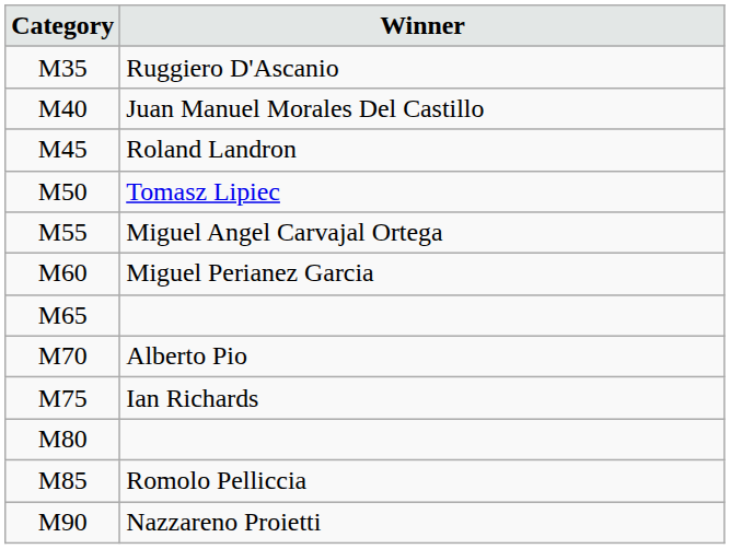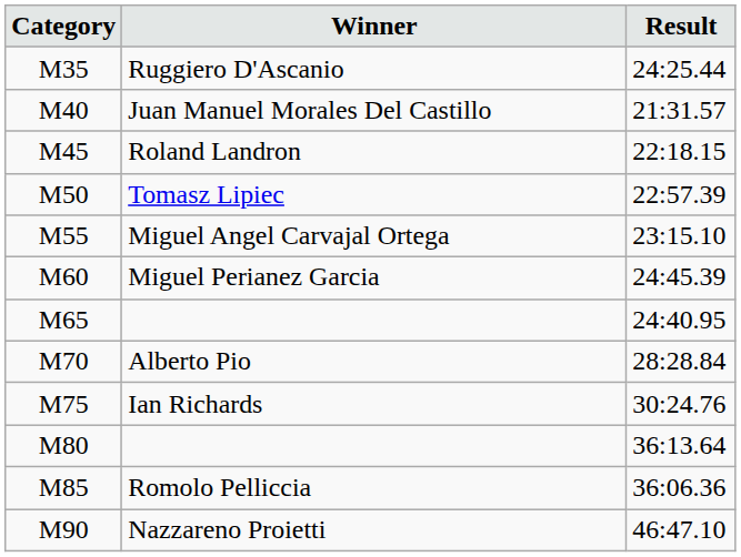+ column: Result | 24:25.44 | 21:31.57 | 22:18.15 | 22:57.39 | 23:15.10 | 24:45.39 | 24:40.95 | 28:28.84 | 30:24.76 | 36:13.64 | 36:06.36 | 46:47.10
